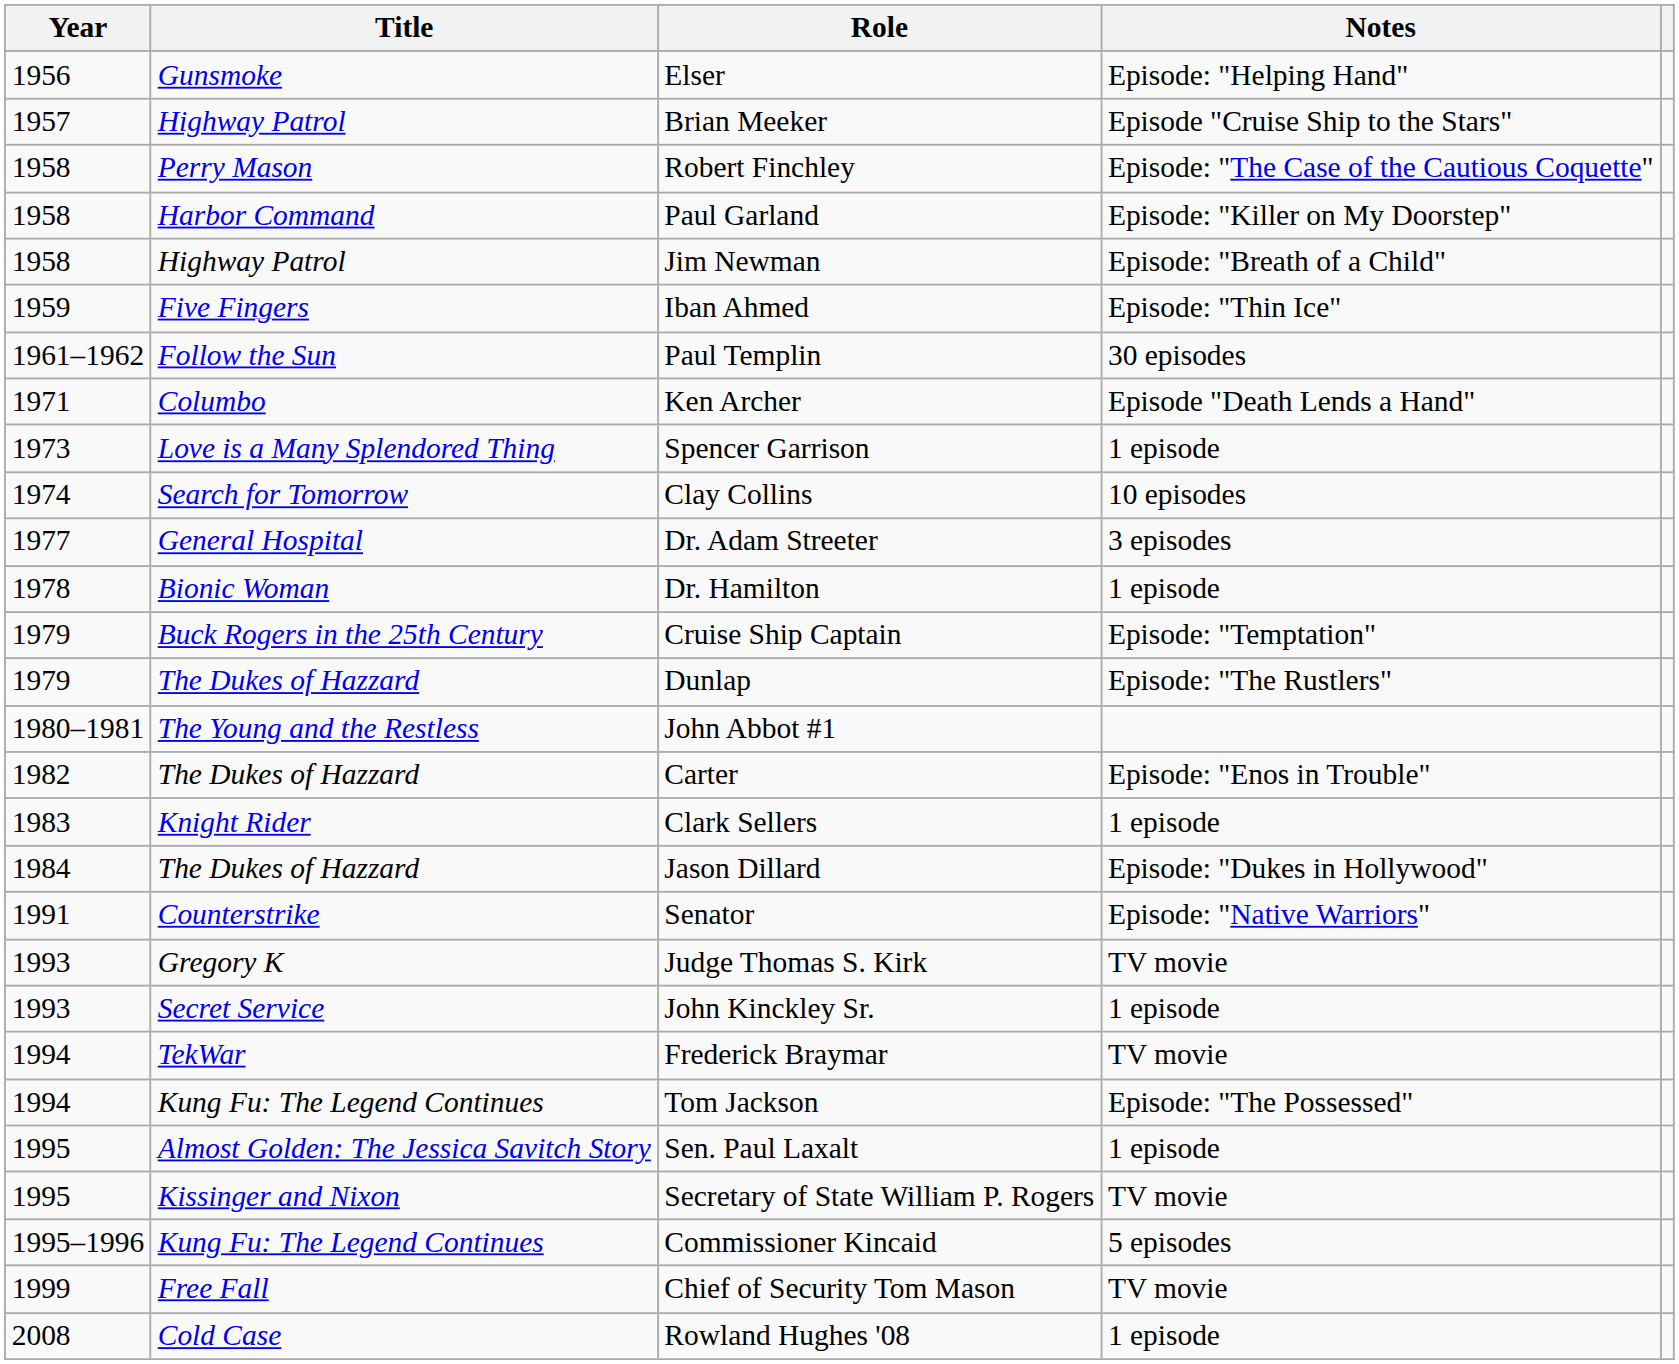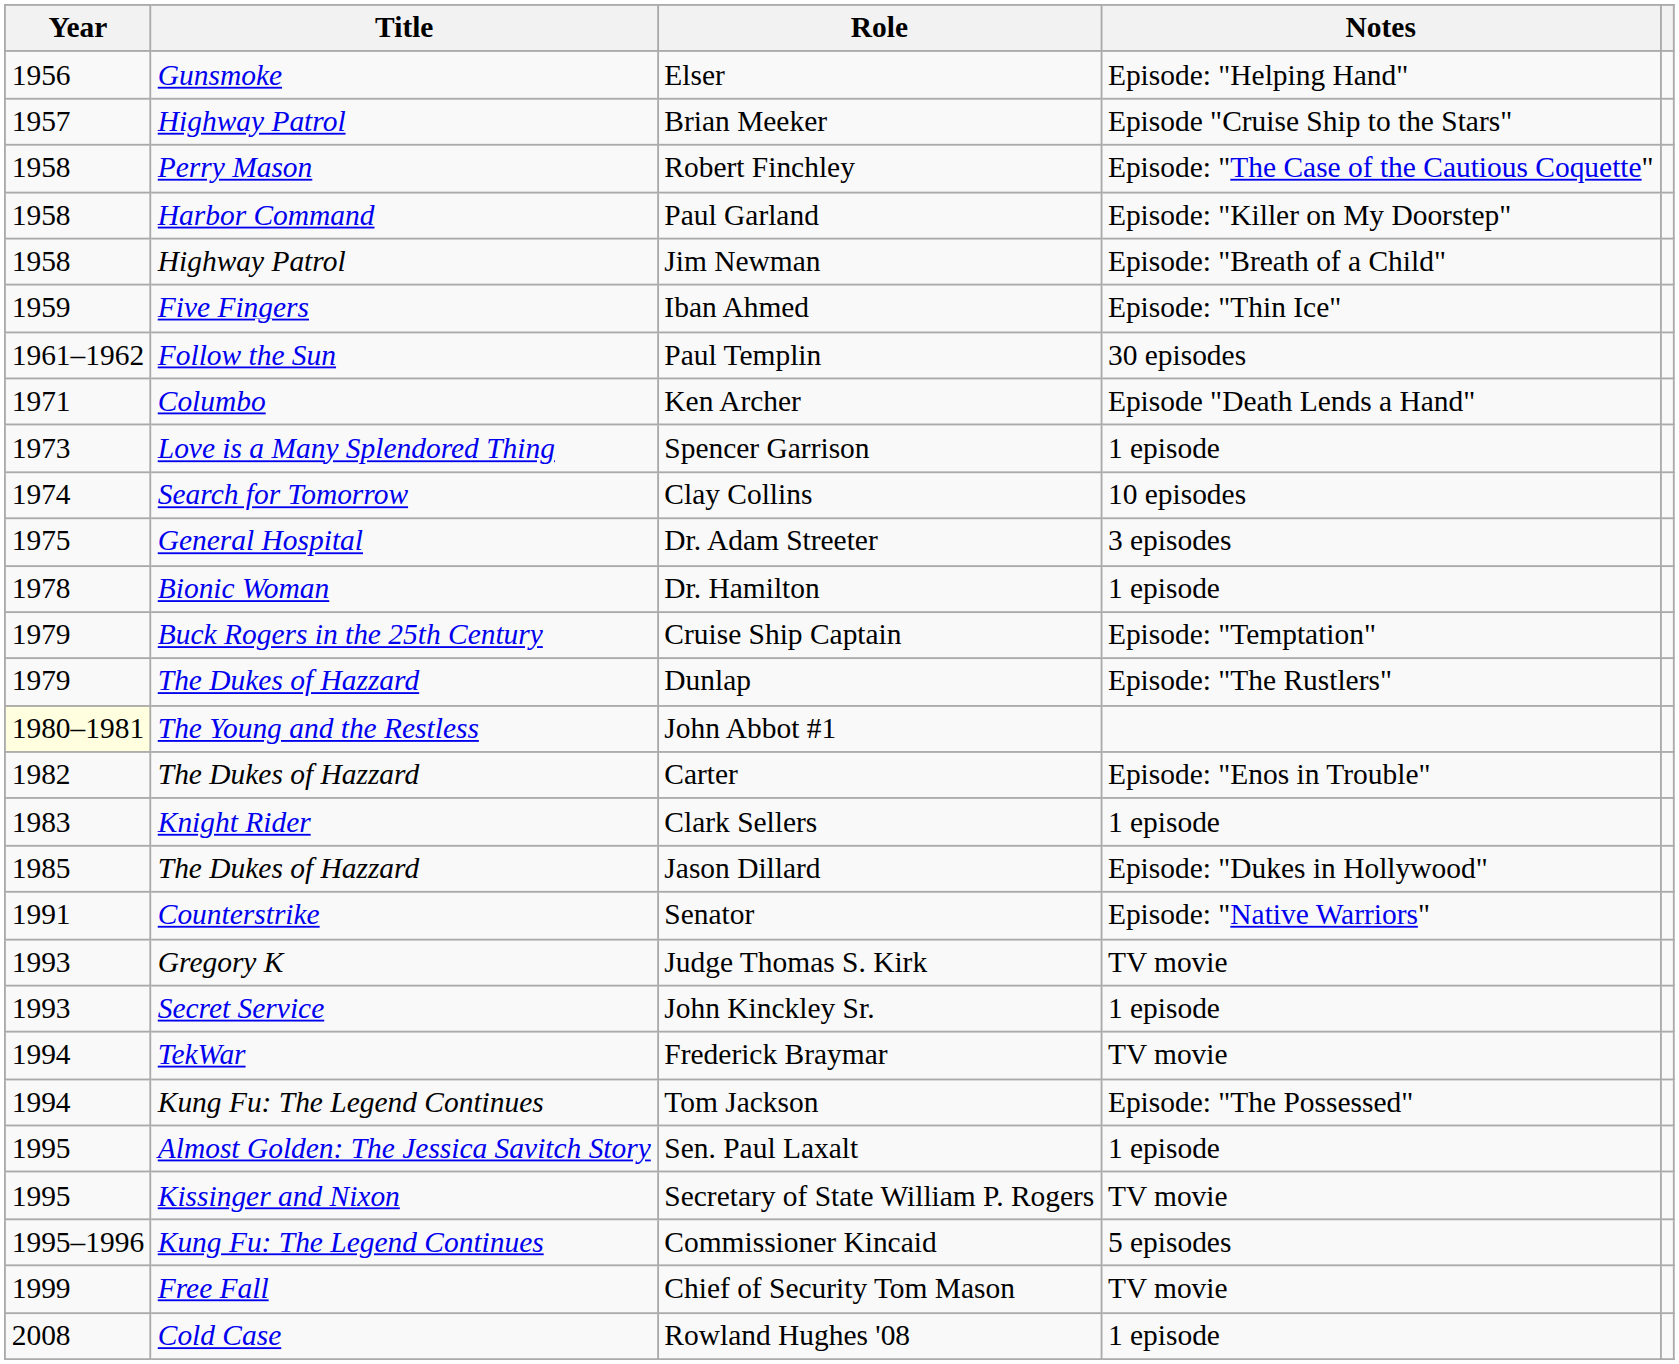Dr. Adam Streeter | Year: 1977 -> 1975
John Abbot #1 | Year: no background -> lightyellow background
Jason Dillard | Year: 1984 -> 1985
